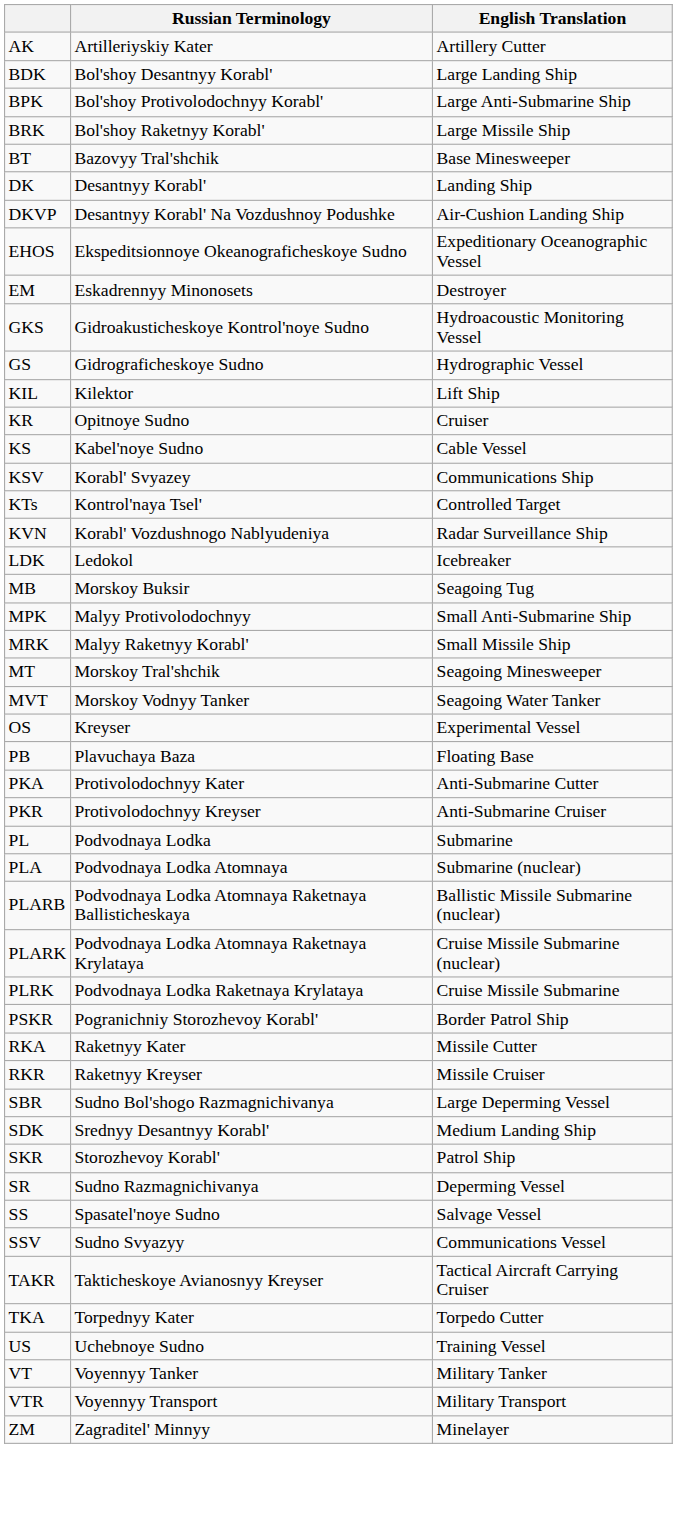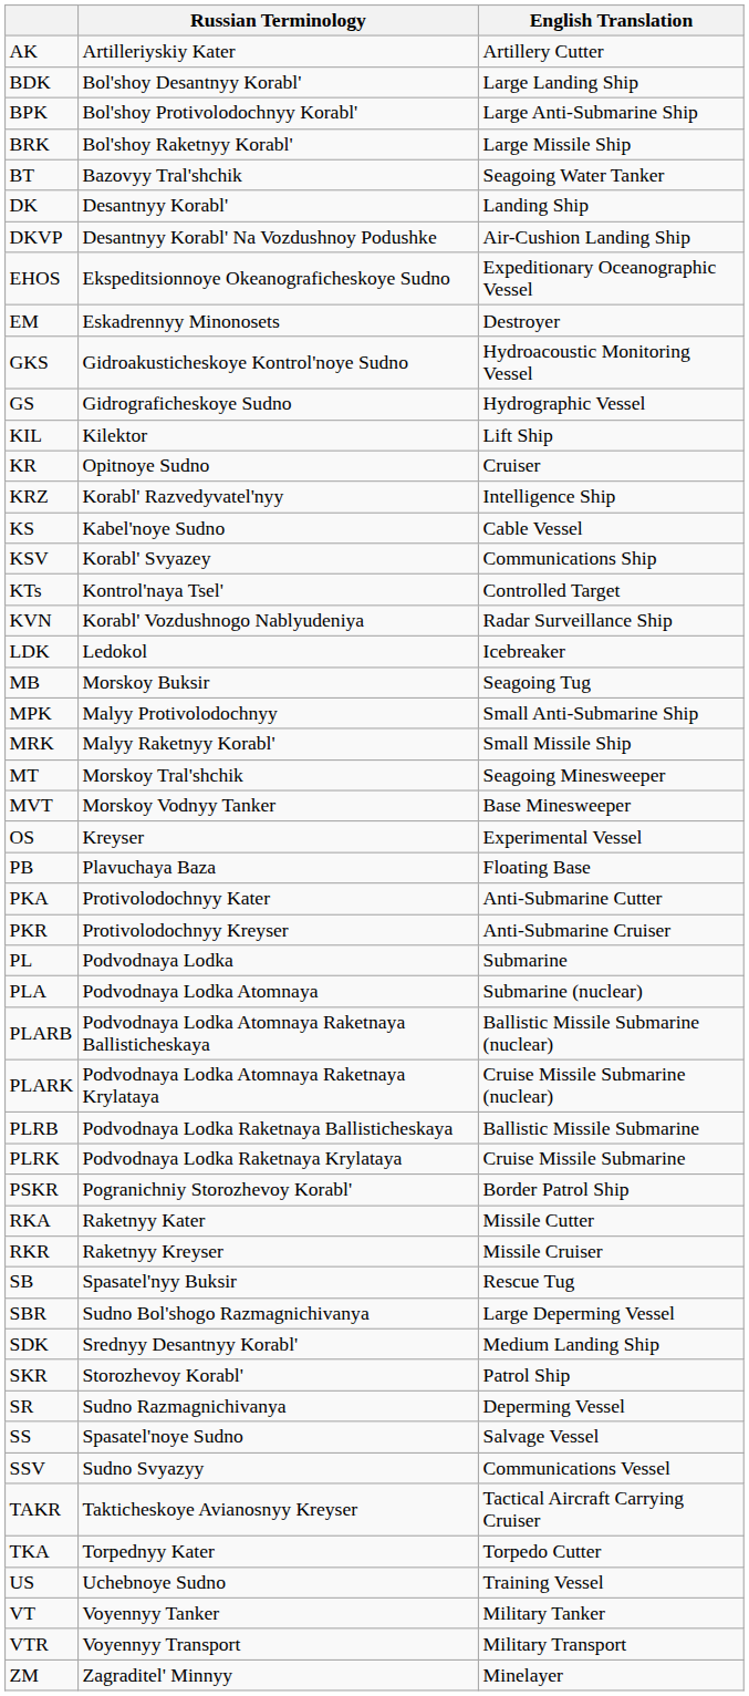BT | English Translation: Base Minesweeper -> Seagoing Water Tanker
+ row: KRZ | Korabl' Razvedyvatel'nyy | Intelligence Ship
MVT | English Translation: Seagoing Water Tanker -> Base Minesweeper
+ row: PLRB | Podvodnaya Lodka Raketnaya Ballisticheskaya | Ballistic Missile Submarine
+ row: SB | Spasatel'nyy Buksir | Rescue Tug
